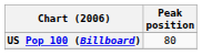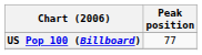US Pop 100 (Billboard) | Peak position: 80 -> 77
